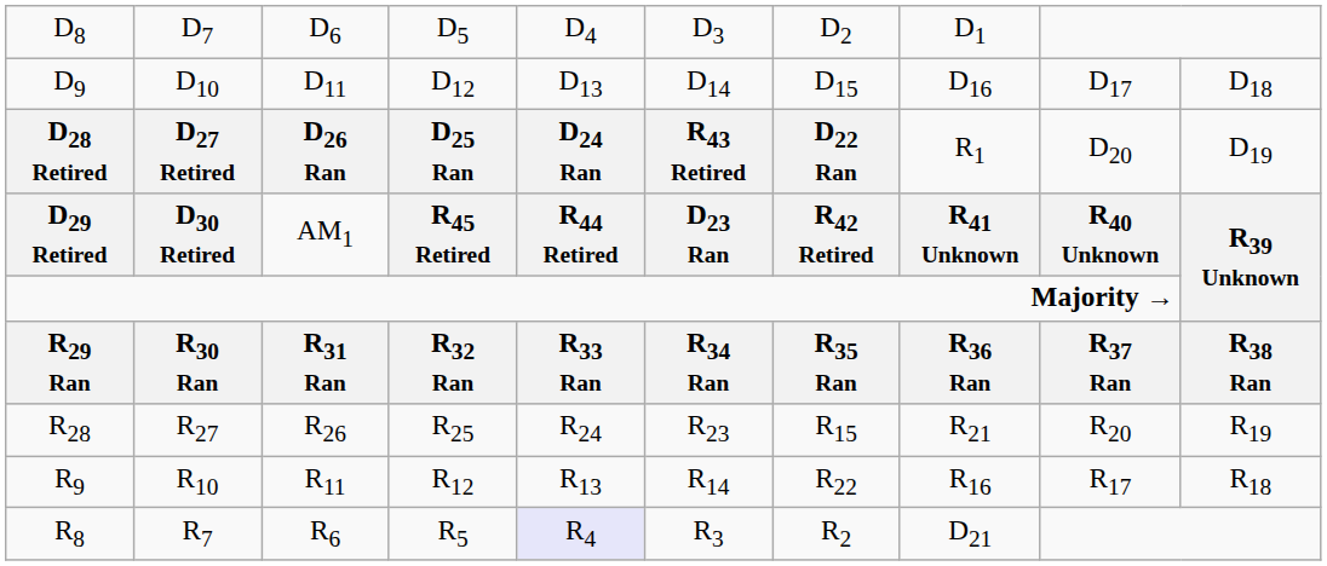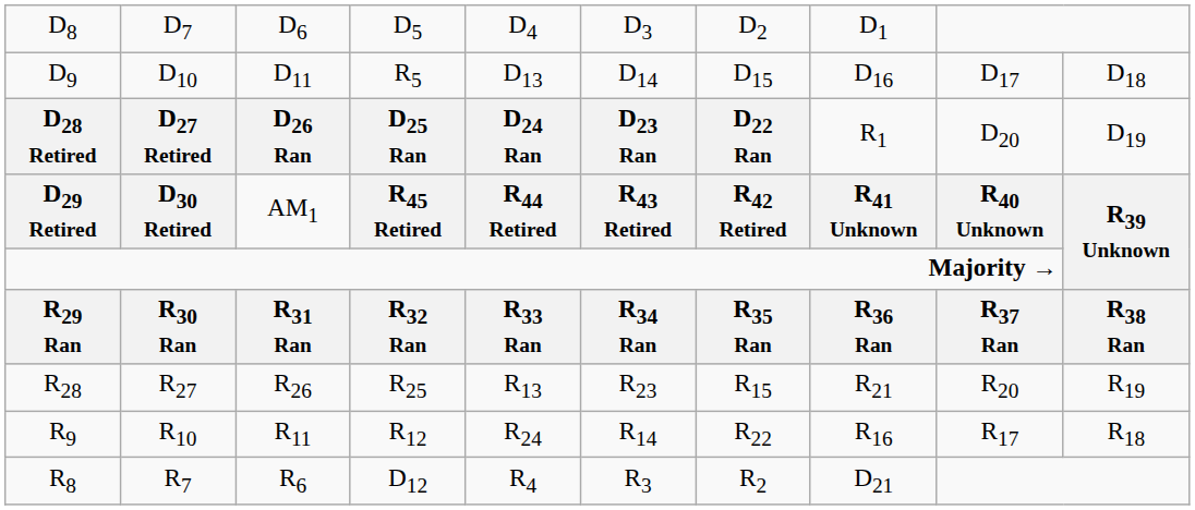D9 | column 4: D12 -> R5
D28 Retired | column 6: R43 Retired -> D23 Ran
D29 Retired | column 6: D23 Ran -> R43 Retired
R28 | column 5: R24 -> R13
R9 | column 5: R13 -> R24
R8 | column 4: R5 -> D12
R8 | column 5: lavender background -> no background
